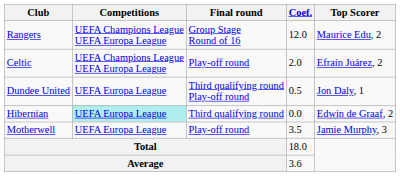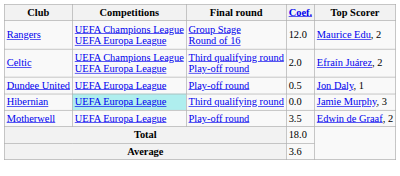Celtic | Final round: Play-off round -> Third qualifying round Play-off round
Dundee United | Final round: Third qualifying round Play-off round -> Play-off round
Hibernian | Top Scorer: Edwin de Graaf, 2 -> Jamie Murphy, 3
Motherwell | Top Scorer: Jamie Murphy, 3 -> Edwin de Graaf, 2
